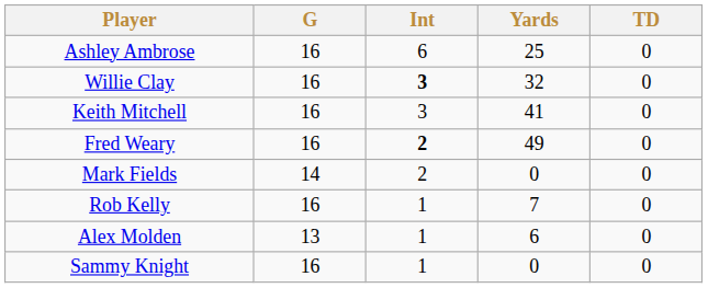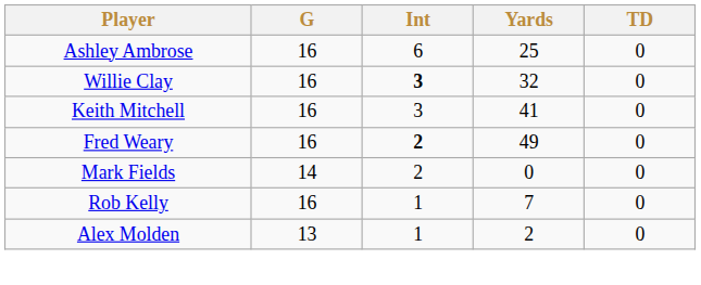Alex Molden | Yards: 6 -> 2
- row: Sammy Knight | 16 | 1 | 0 | 0
